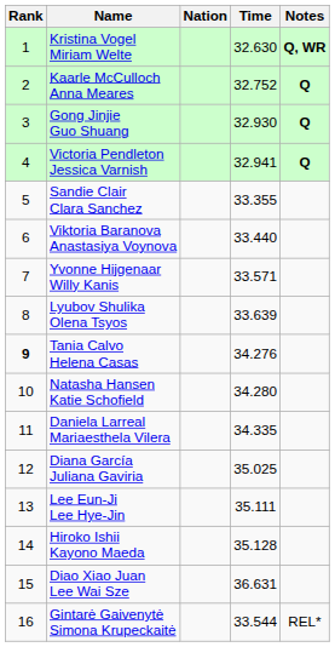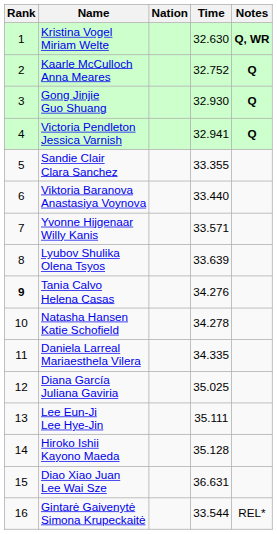Natasha Hansen Katie Schofield | Time: 34.280 -> 34.278
